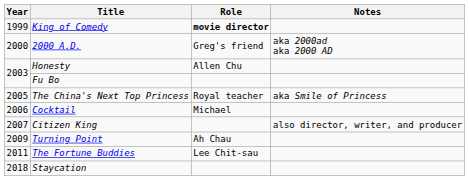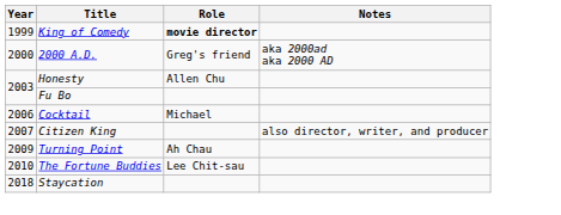- row: 2005 | The China's Next Top Princess | Royal teacher | aka Smile of Princess
The Fortune Buddies | Year: 2011 -> 2010
